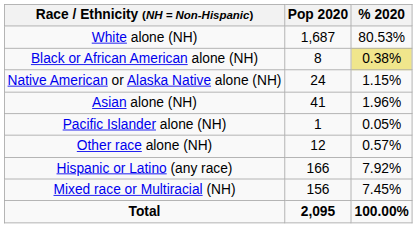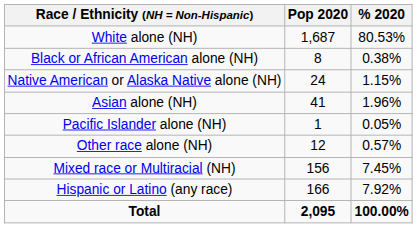Black or African American alone (NH) | % 2020: khaki background -> no background
rows swapped: Mixed race or Multiracial (NH) <-> Hispanic or Latino (any race)
